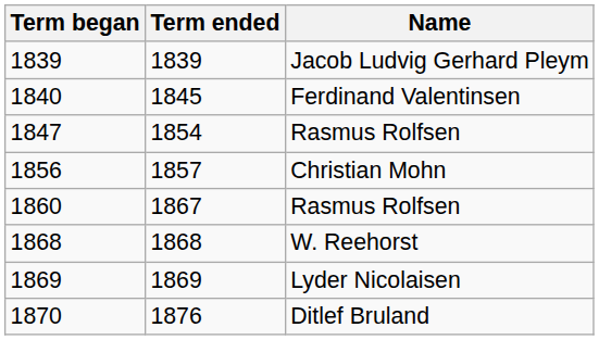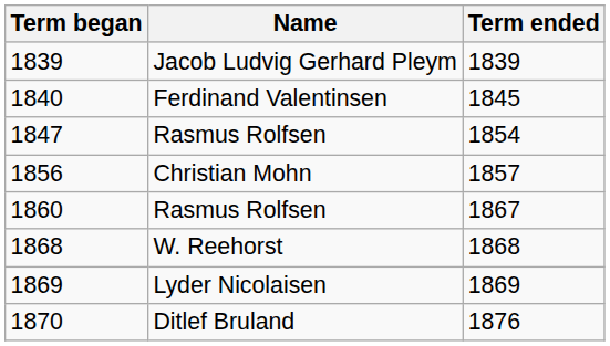columns swapped: Term ended <-> Name
